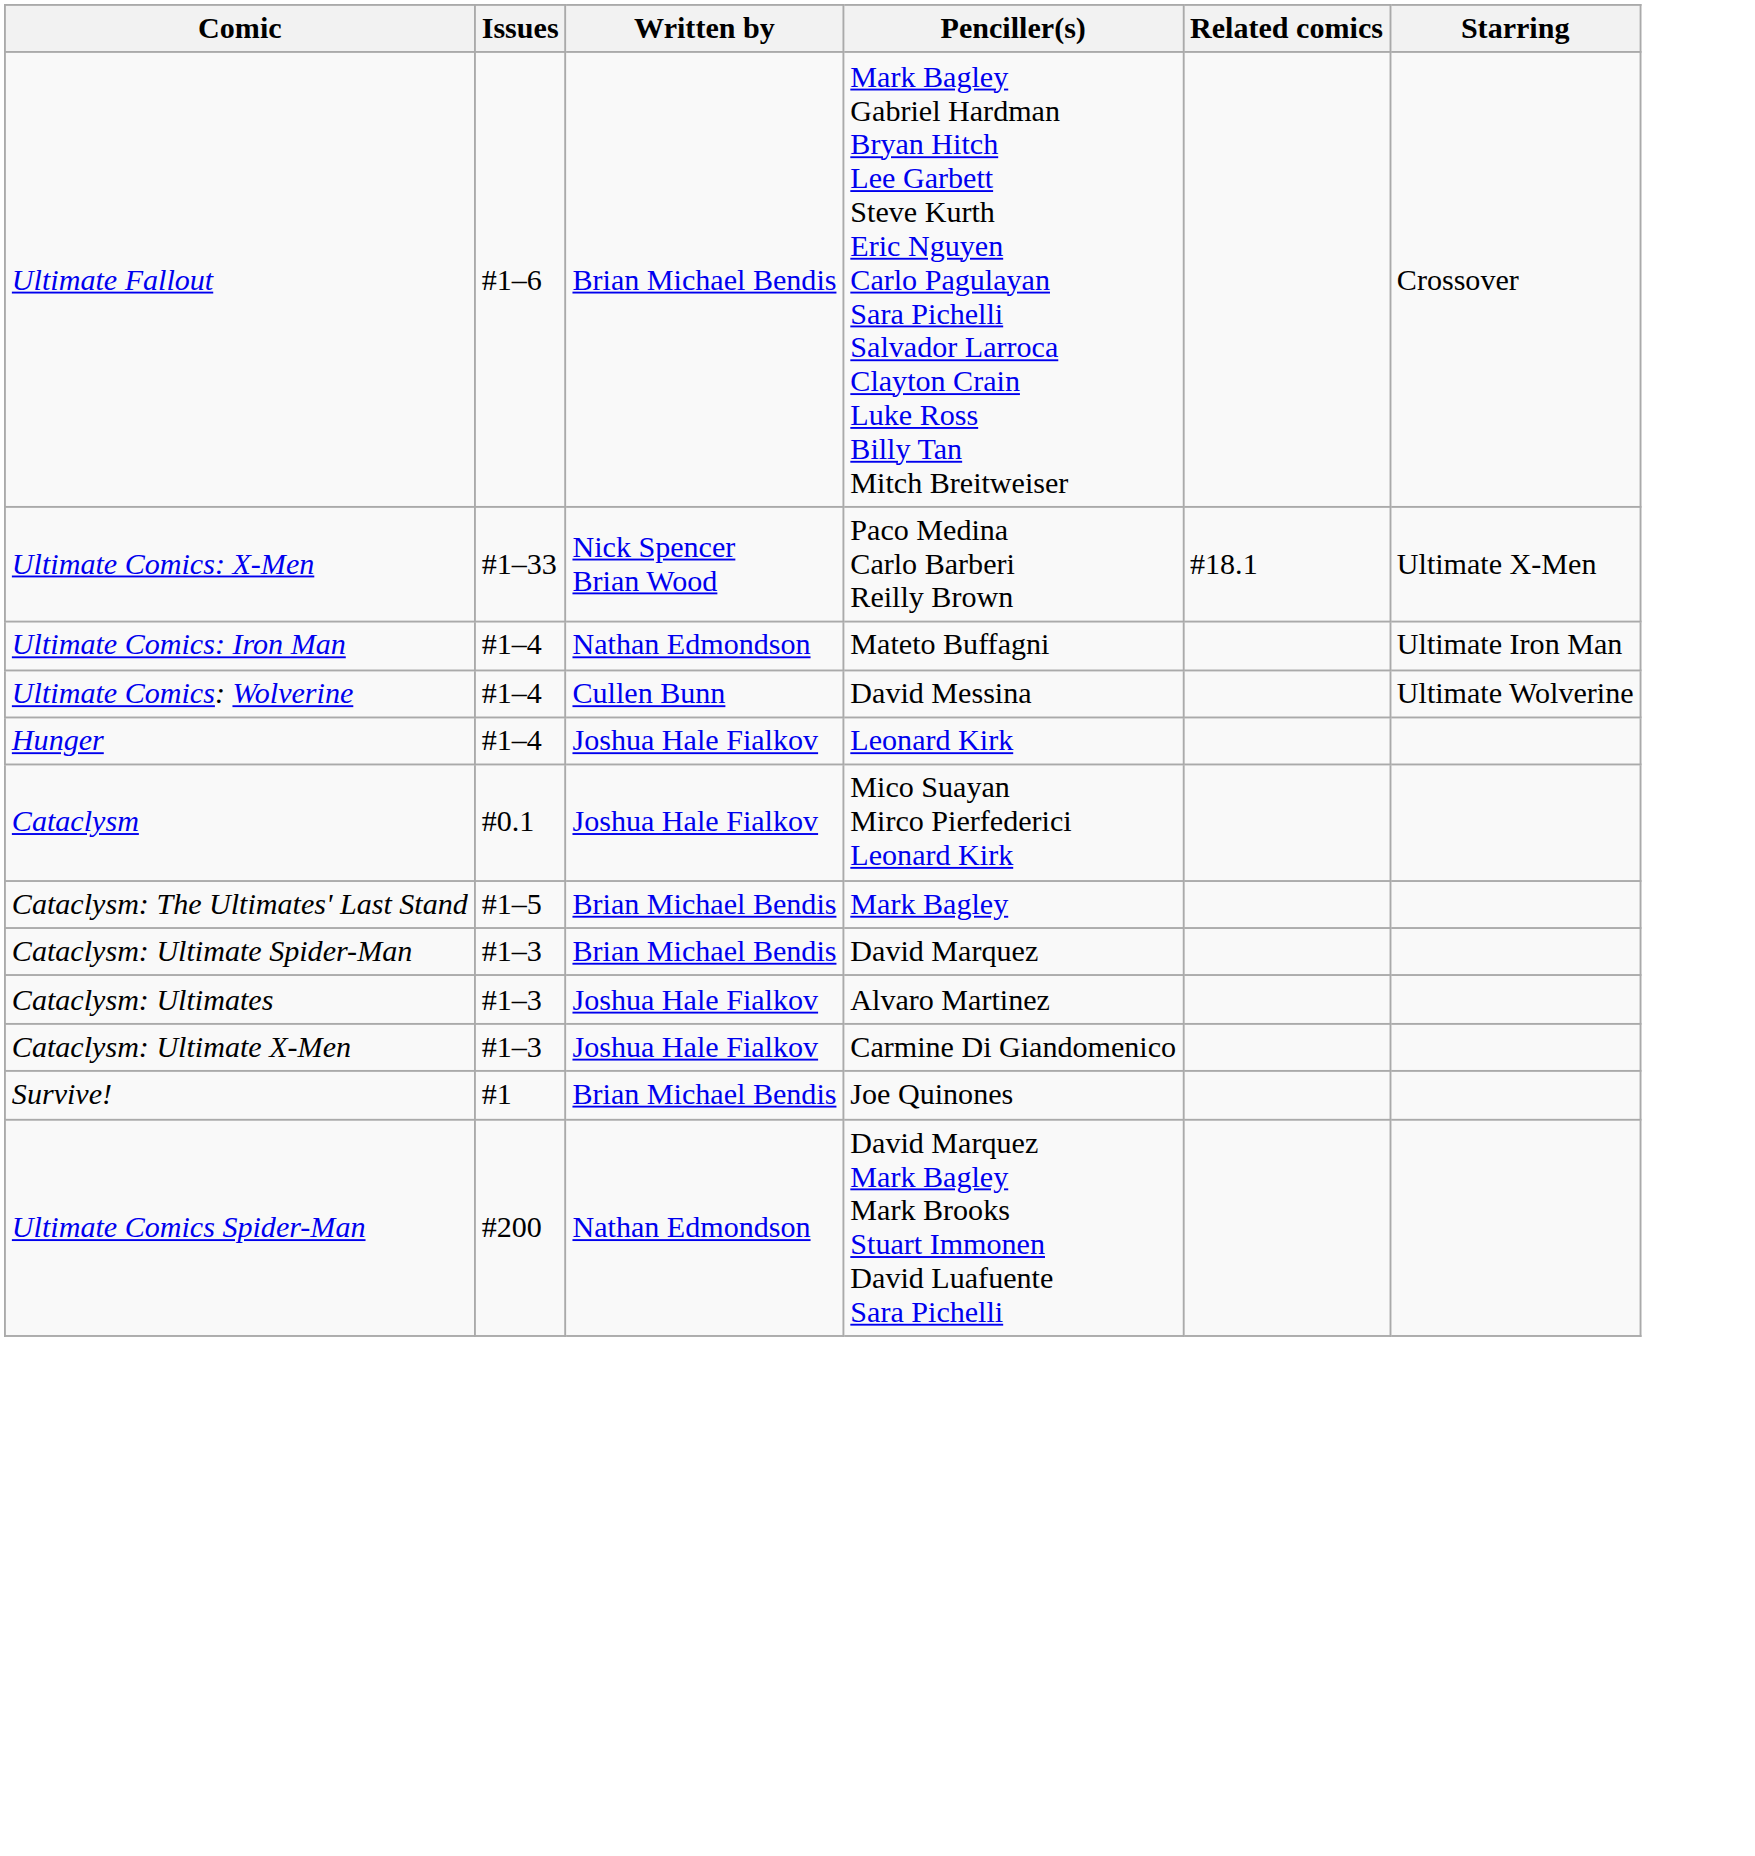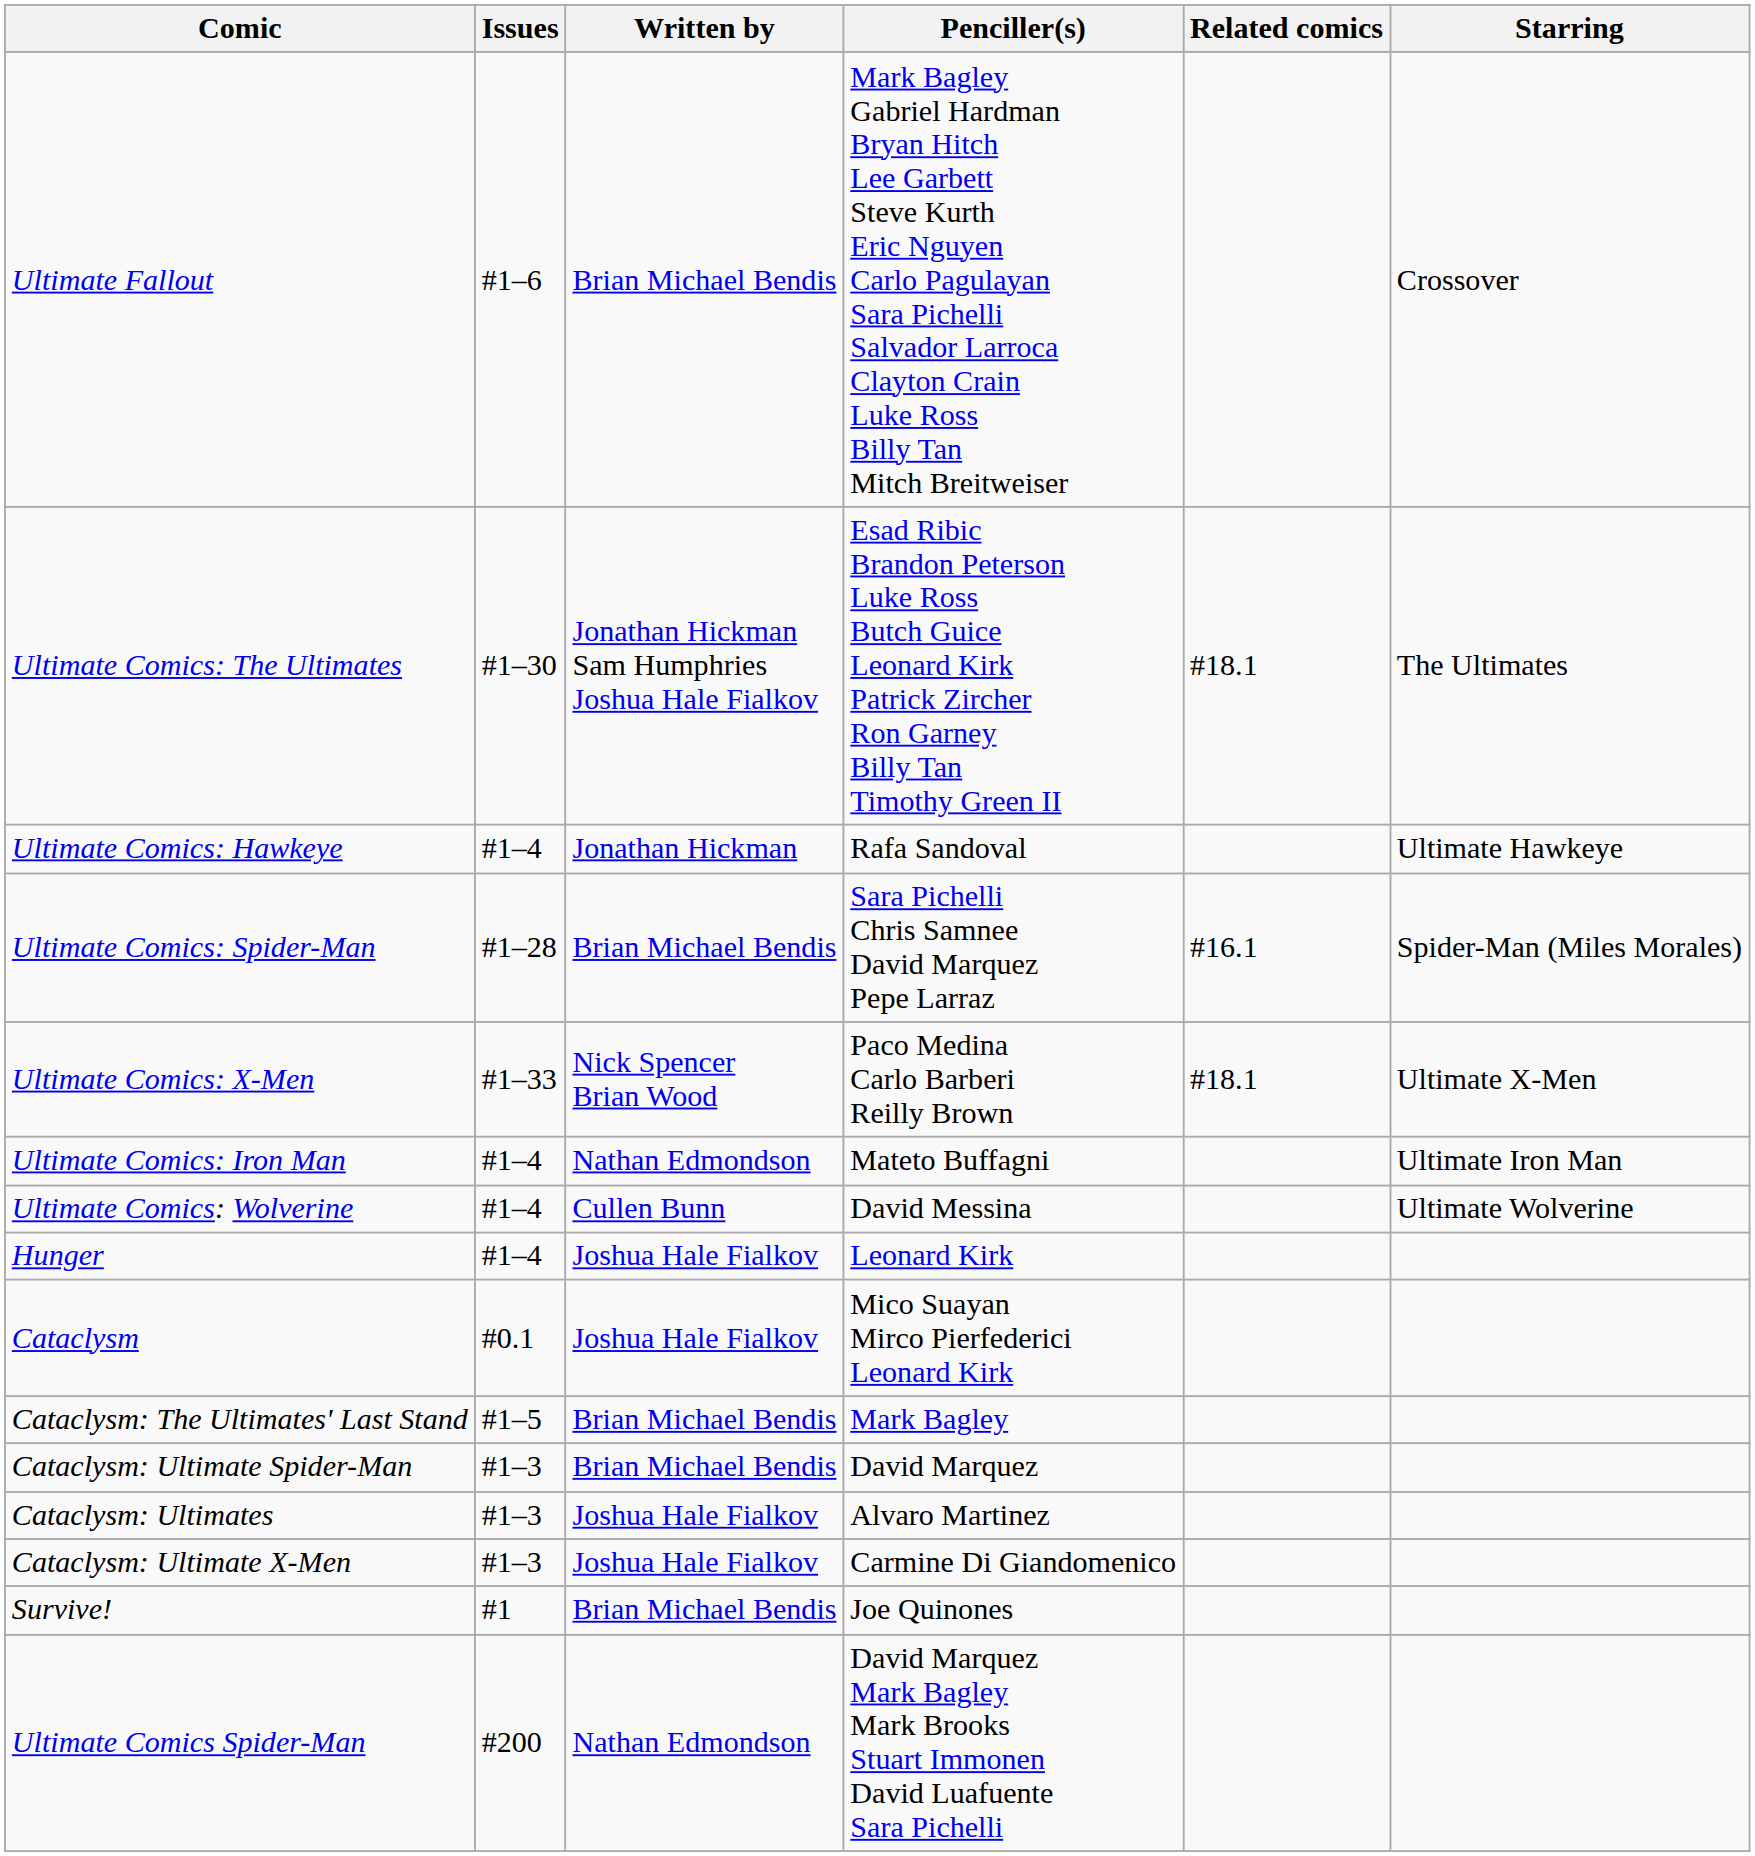+ row: Ultimate Comics: The Ultimates | #1–30 | Jonathan Hickman Sam Humphries Joshua Hale Fialkov | Esad Ribic Brandon Peterson Luke Ross Butch Guice Leonard Kirk Patrick Zircher Ron Garney Billy Tan Timothy Green II | #18.1 | The Ultimates
+ row: Ultimate Comics: Hawkeye | #1–4 | Jonathan Hickman | Rafa Sandoval | Ultimate Hawkeye
+ row: Ultimate Comics: Spider-Man | #1–28 | Brian Michael Bendis | Sara Pichelli Chris Samnee David Marquez Pepe Larraz | #16.1 | Spider-Man (Miles Morales)
